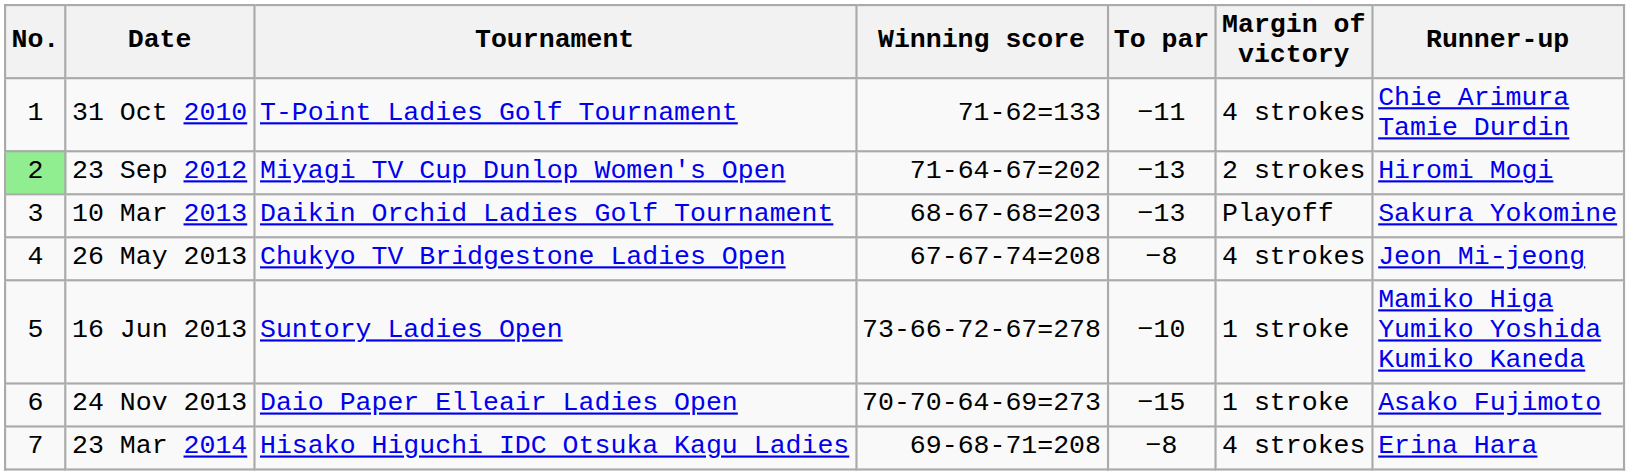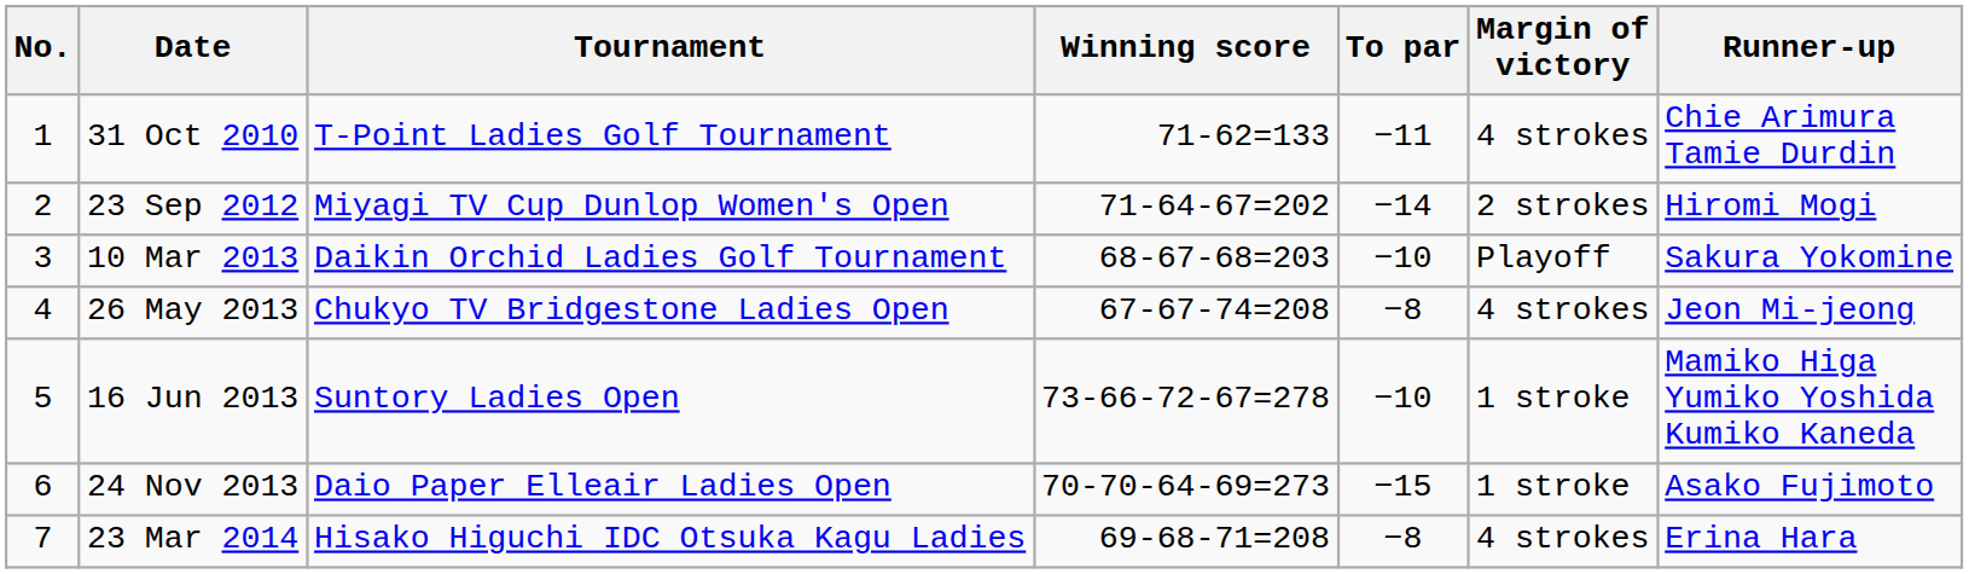23 Sep 2012 | No.: lightgreen background -> no background
23 Sep 2012 | To par: −13 -> −14
10 Mar 2013 | To par: −13 -> −10
